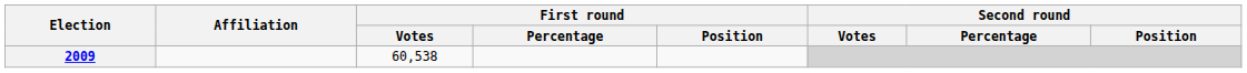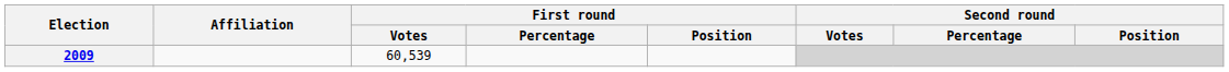2009 | First round / Votes: 60,538 -> 60,539
